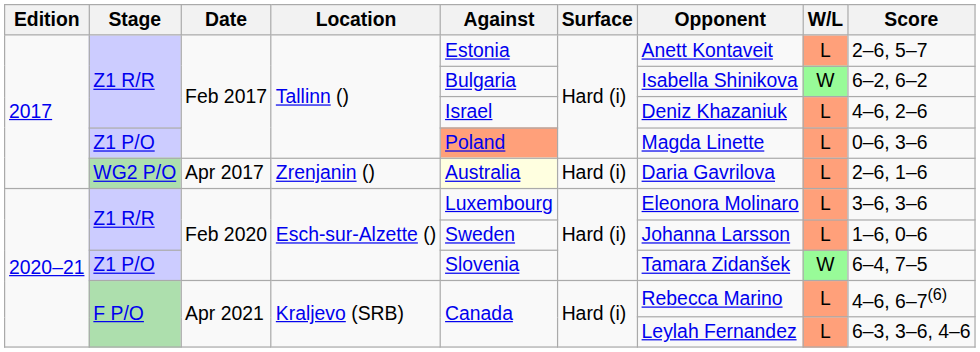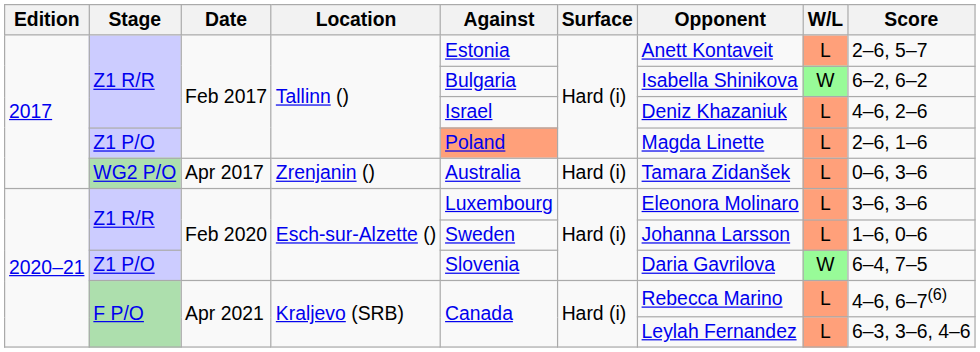Z1 P/O / Feb 2017 | Score: 0–6, 3–6 -> 2–6, 1–6
WG2 P/O | Against: lightyellow background -> no background
WG2 P/O | Opponent: Daria Gavrilova -> Tamara Zidanšek
WG2 P/O | Score: 2–6, 1–6 -> 0–6, 3–6
Z1 P/O / Feb 2020 | Opponent: Tamara Zidanšek -> Daria Gavrilova
